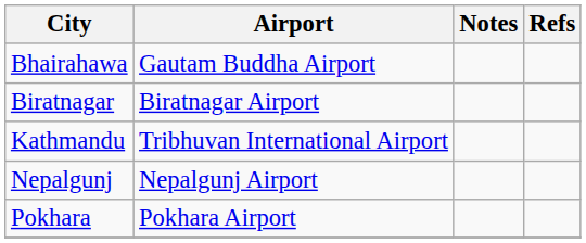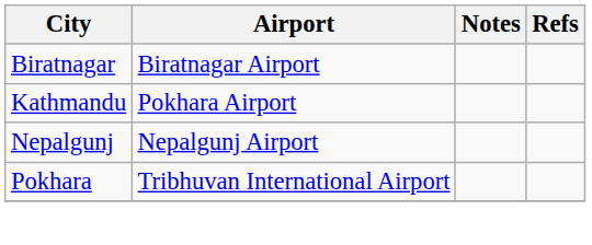- row: Bhairahawa | Gautam Buddha Airport
Kathmandu | Airport: Tribhuvan International Airport -> Pokhara Airport
Pokhara | Airport: Pokhara Airport -> Tribhuvan International Airport
